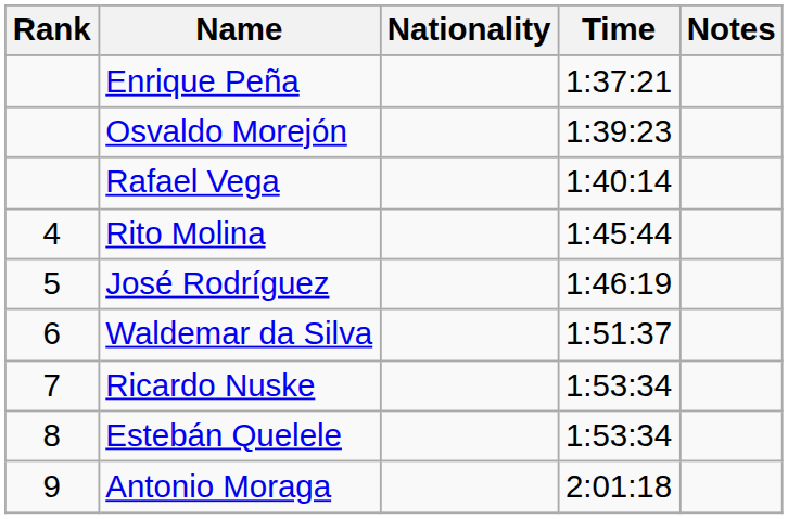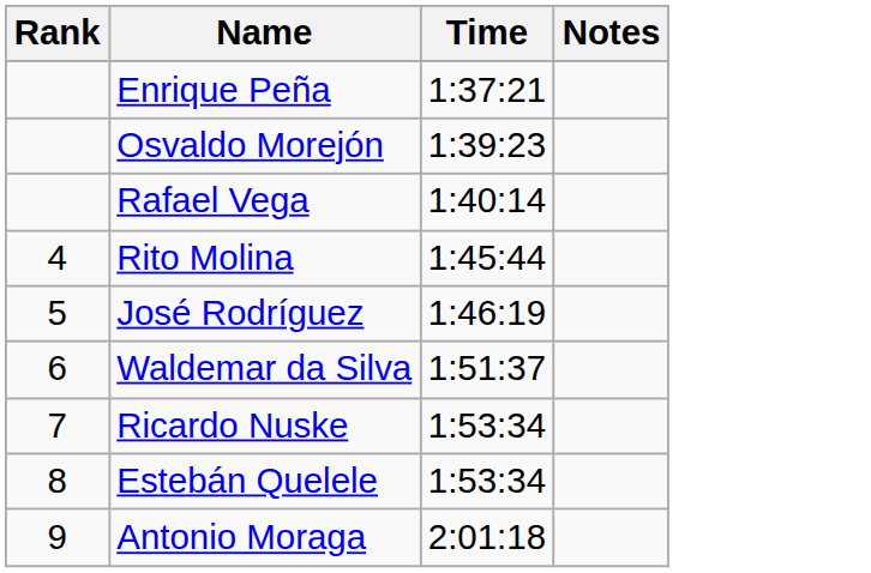- column: Nationality
